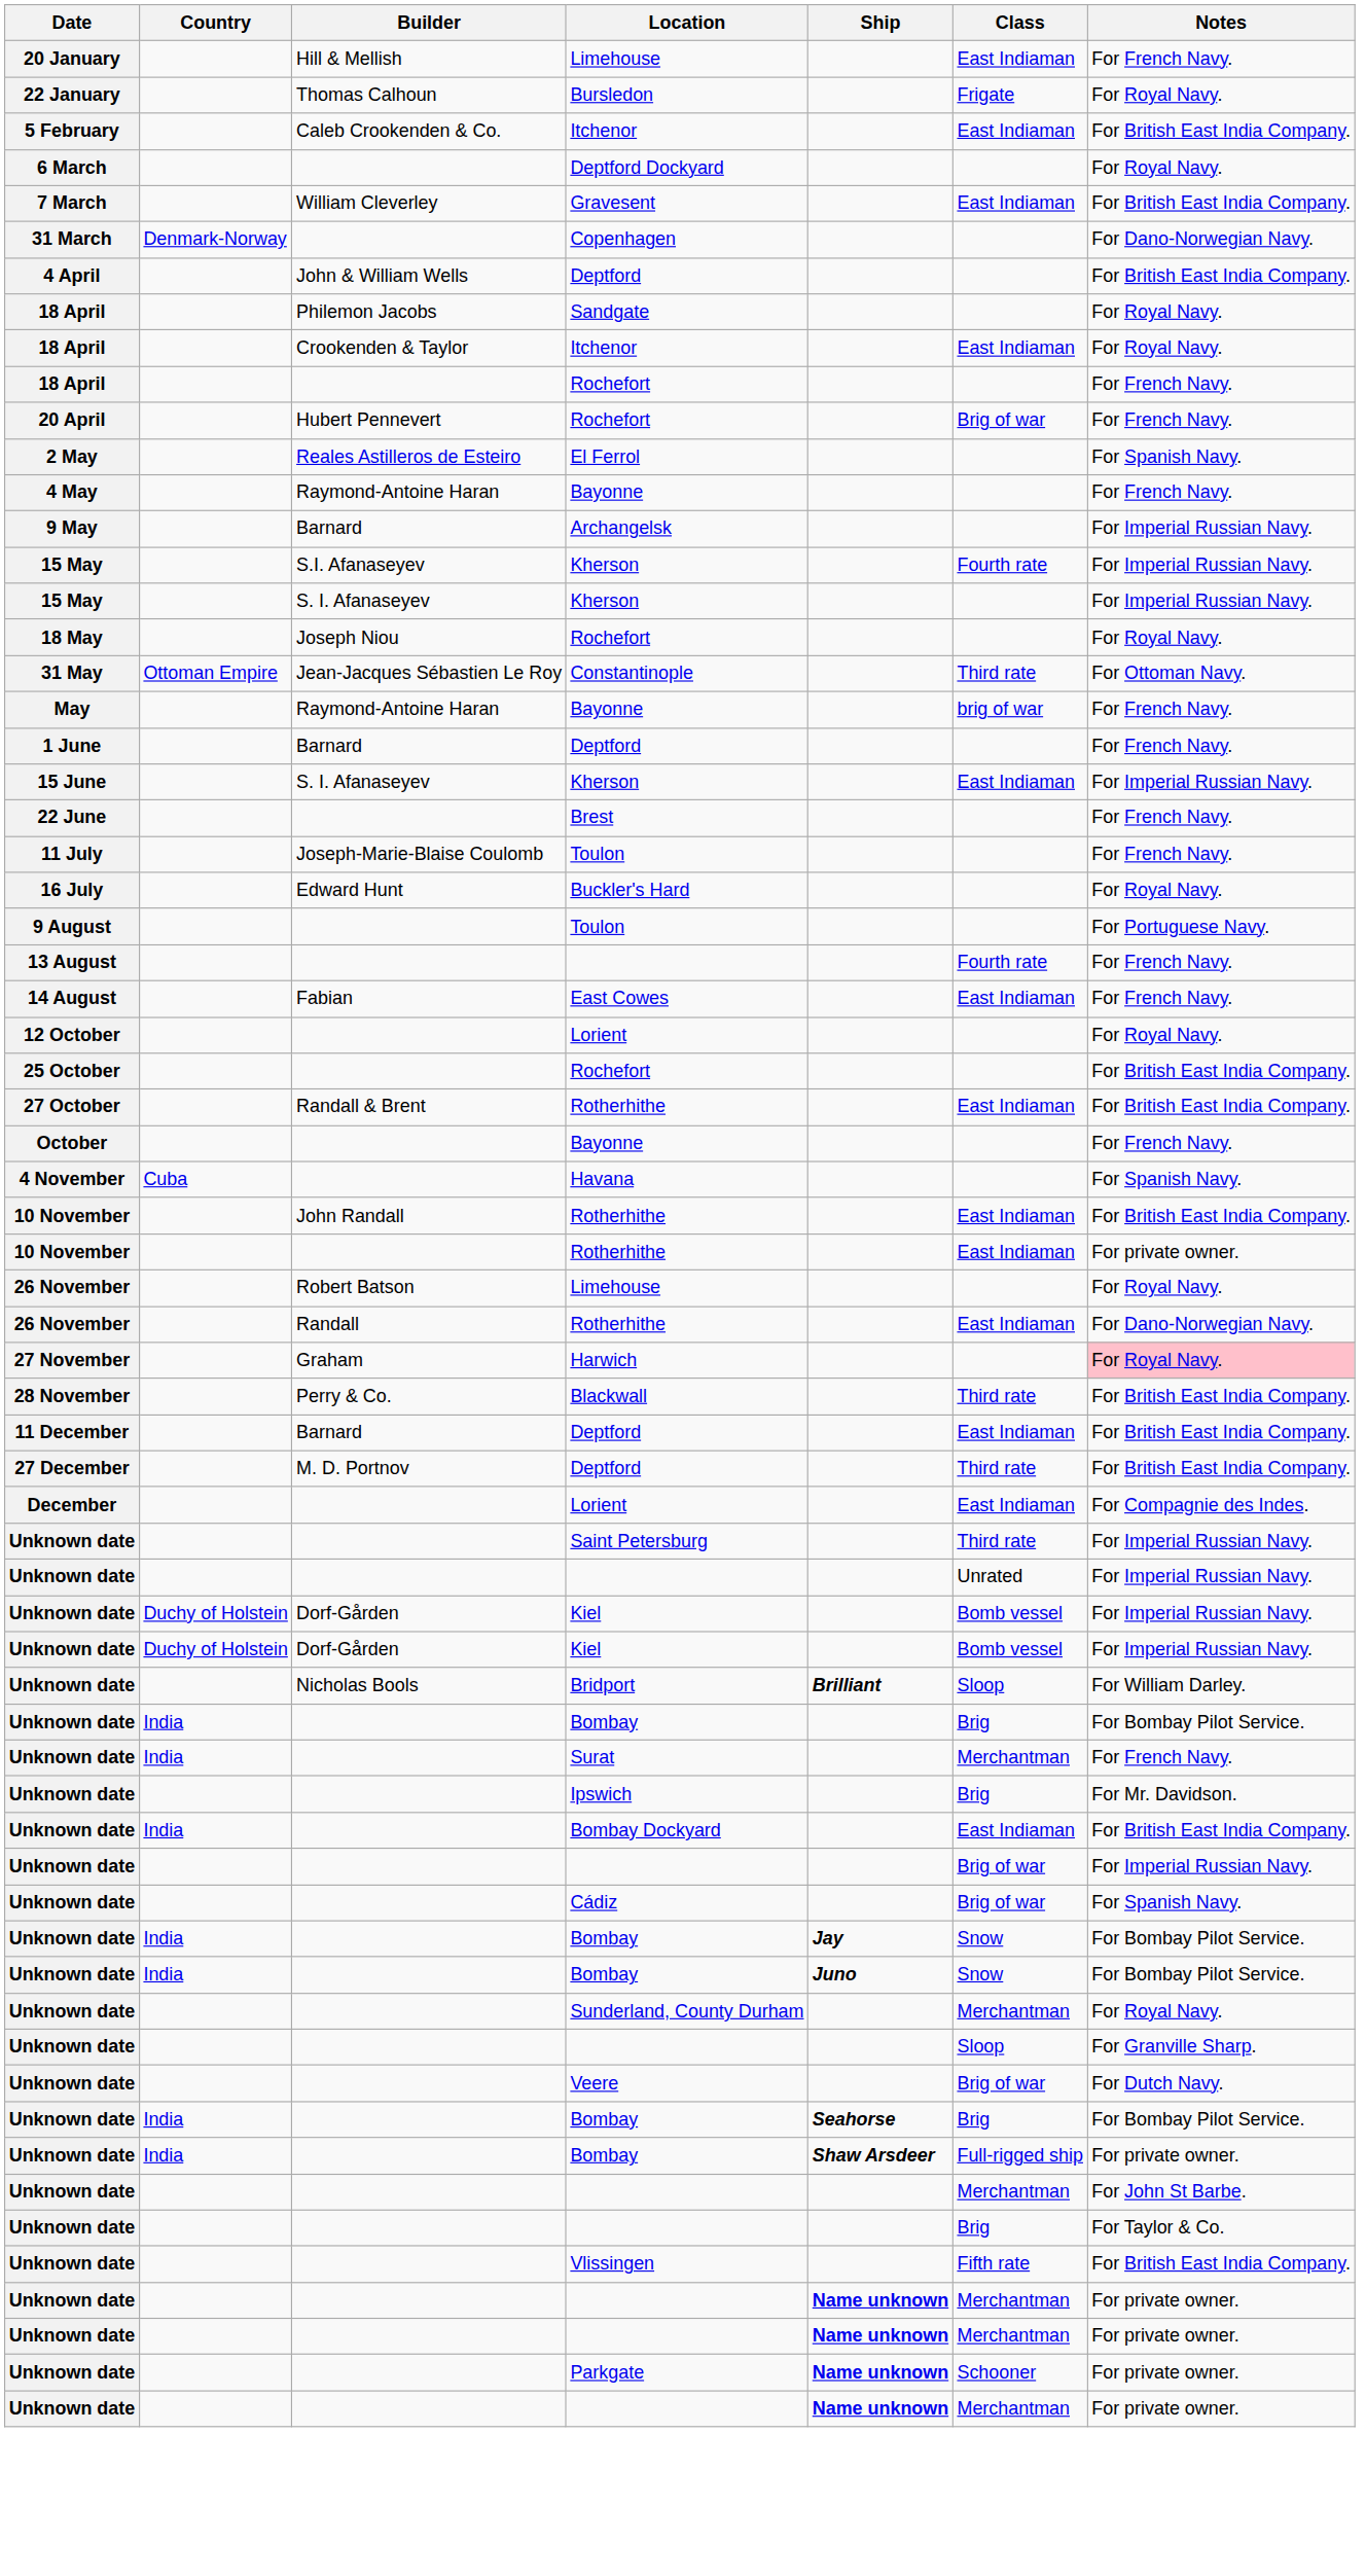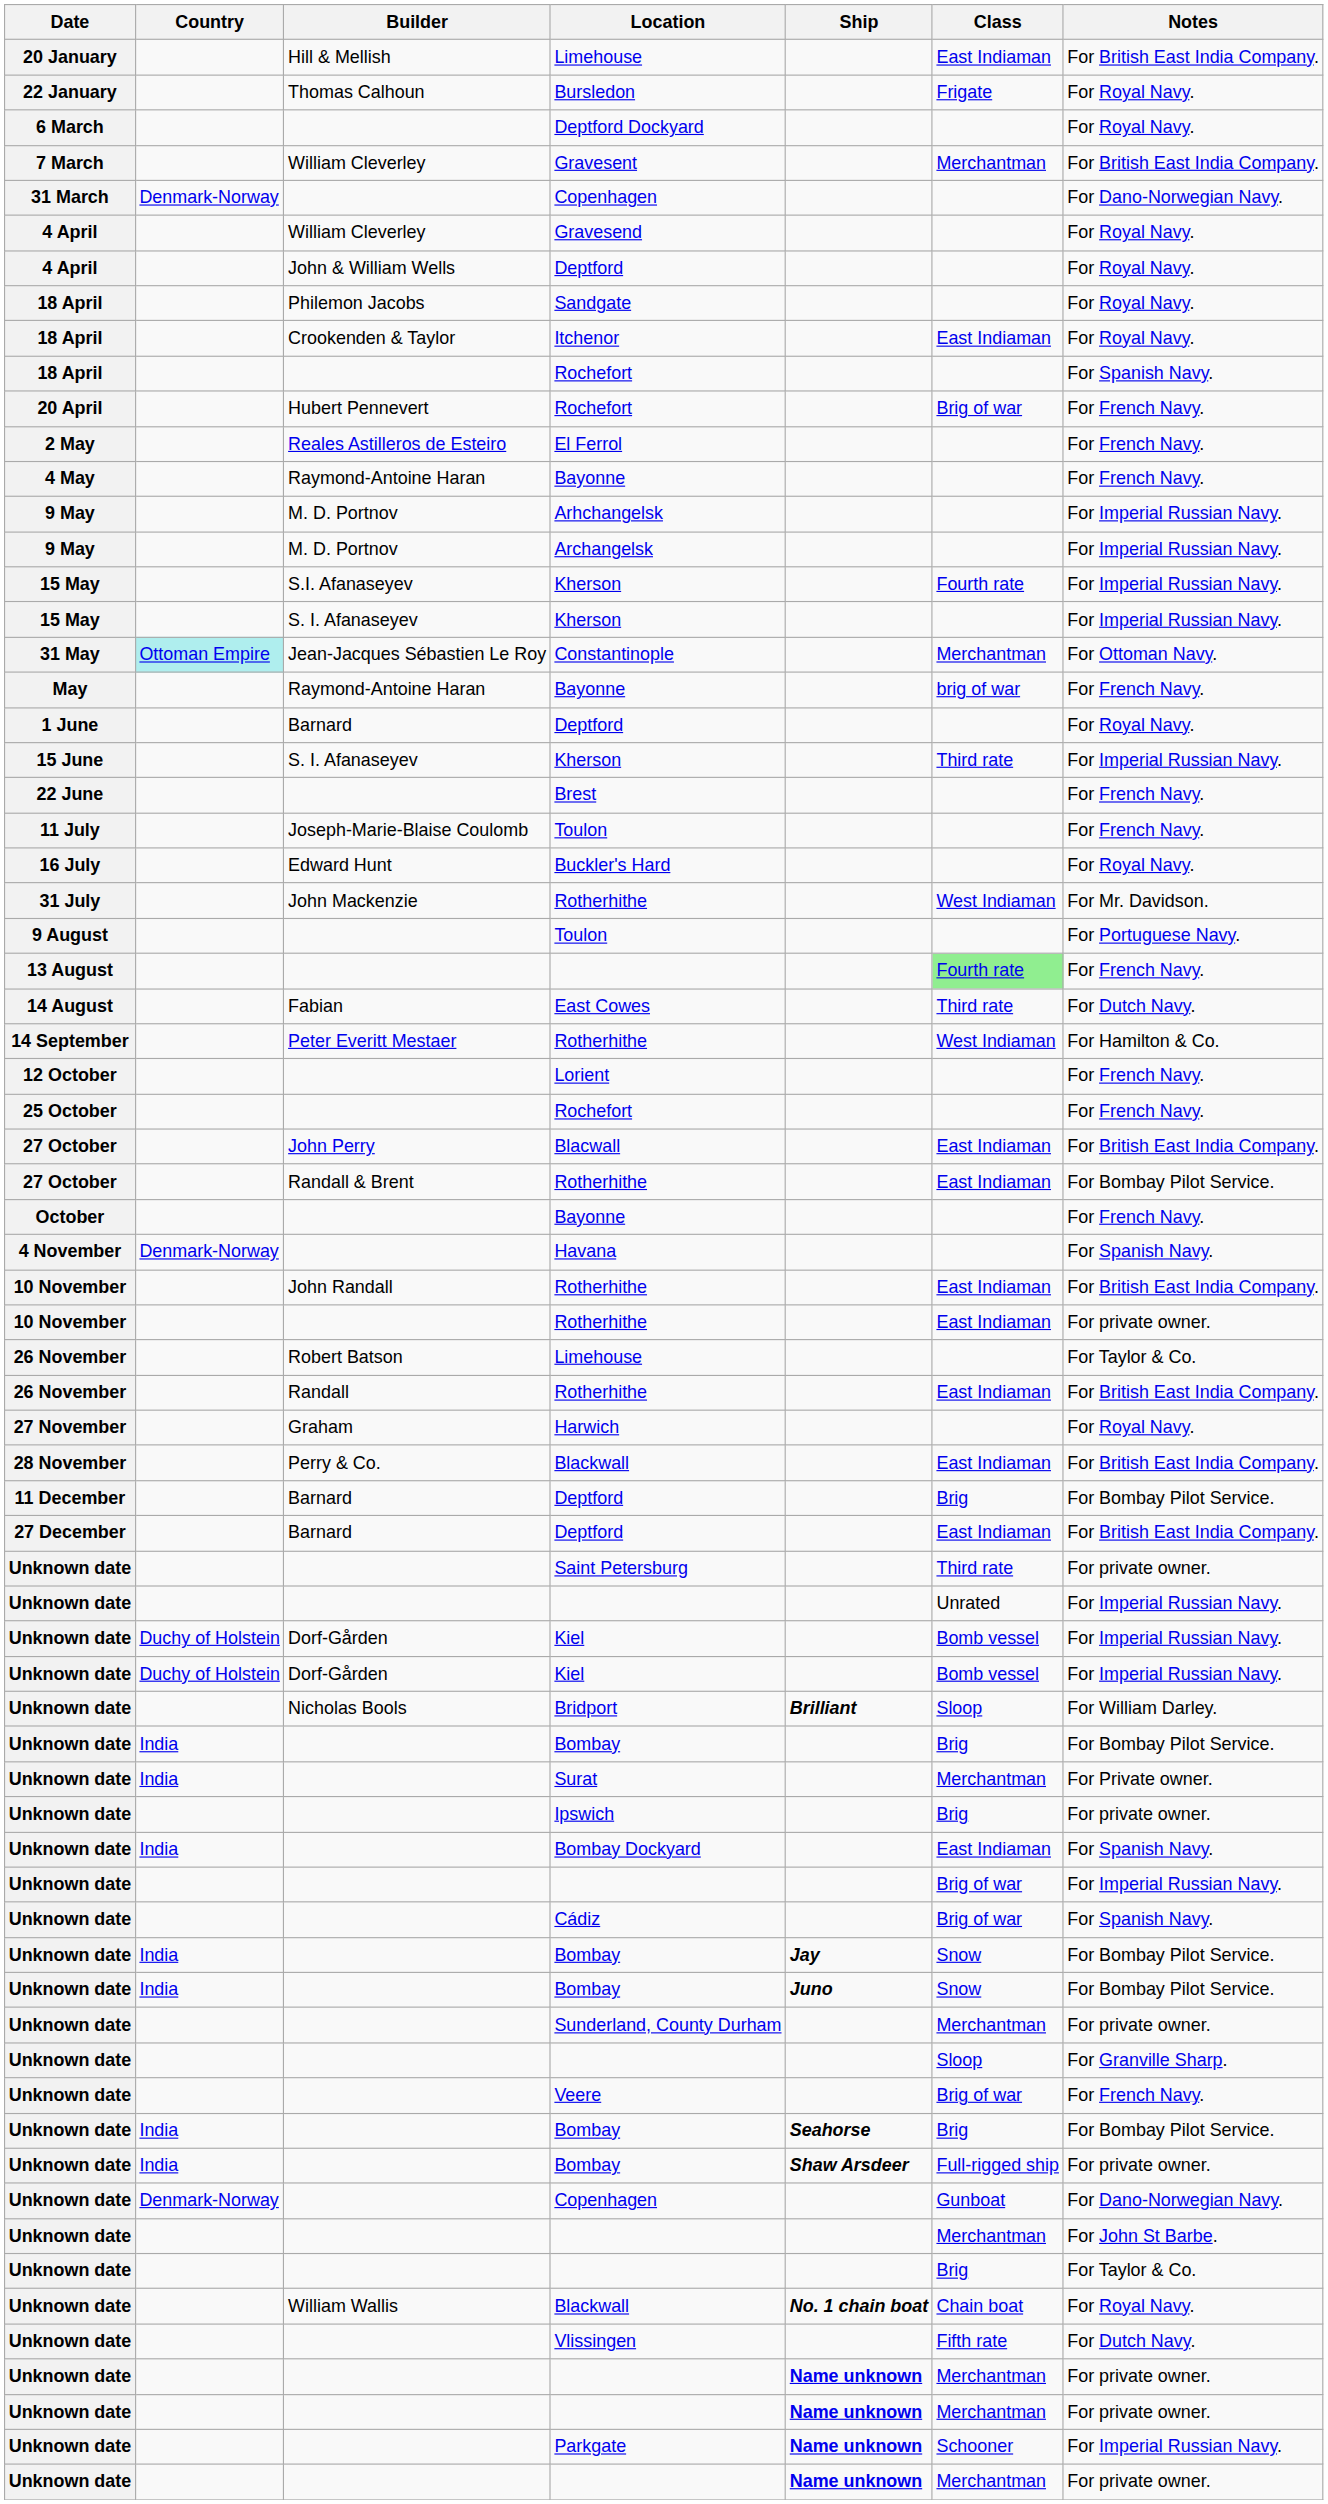20 January | Notes: For French Navy. -> For British East India Company.
- row: 5 February | Caleb Crookenden & Co. | Itchenor | East Indiaman | For British East India Company.
7 March | Class: East Indiaman -> Merchantman
+ row: 4 April | William Cleverley | Gravesend | For Royal Navy.
4 April / Deptford | Notes: For British East India Company. -> For Royal Navy.
18 April / Rochefort | Notes: For French Navy. -> For Spanish Navy.
2 May | Notes: For Spanish Navy. -> For French Navy.
+ row: 9 May | M. D. Portnov | Arhchangelsk | For Imperial Russian Navy.
9 May / Archangelsk | Builder: Barnard -> M. D. Portnov
- row: 18 May | Joseph Niou | Rochefort | For Royal Navy.
31 May | Country: no background -> paleturquoise background
31 May | Class: Third rate -> Merchantman
1 June | Notes: For French Navy. -> For Royal Navy.
15 June | Class: East Indiaman -> Third rate
+ row: 31 July | John Mackenzie | Rotherhithe | West Indiaman | For Mr. Davidson.
13 August | Class: no background -> lightgreen background
14 August | Class: East Indiaman -> Third rate
14 August | Notes: For French Navy. -> For Dutch Navy.
+ row: 14 September | Peter Everitt Mestaer | Rotherhithe | West Indiaman | For Hamilton & Co.
12 October | Notes: For Royal Navy. -> For French Navy.
25 October | Notes: For British East India Company. -> For French Navy.
+ row: 27 October | John Perry | Blacwall | East Indiaman | For British East India Company.
27 October / Rotherhithe | Notes: For British East India Company. -> For Bombay Pilot Service.
4 November | Country: Cuba -> Denmark-Norway
26 November / Limehouse | Notes: For Royal Navy. -> For Taylor & Co.
26 November / Rotherhithe | Notes: For Dano-Norwegian Navy. -> For British East India Company.
27 November | Notes: pink background -> no background
28 November | Class: Third rate -> East Indiaman
11 December | Class: East Indiaman -> Brig
11 December | Notes: For British East India Company. -> For Bombay Pilot Service.
27 December | Builder: M. D. Portnov -> Barnard
27 December | Class: Third rate -> East Indiaman
- row: December | Lorient | East Indiaman | For Compagnie des Indes.
Unknown date / Saint Petersburg | Notes: For Imperial Russian Navy. -> For private owner.
Unknown date / Surat | Notes: For French Navy. -> For Private owner.
Unknown date / Ipswich | Notes: For Mr. Davidson. -> For private owner.
Unknown date / Bombay Dockyard | Notes: For British East India Company. -> For Spanish Navy.
Unknown date / Sunderland, County Durham | Notes: For Royal Navy. -> For private owner.
Unknown date / Veere | Notes: For Dutch Navy. -> For French Navy.
+ row: Unknown date | Denmark-Norway | Copenhagen | Gunboat | For Dano-Norwegian Navy.
+ row: Unknown date | William Wallis | Blackwall | No. 1 chain boat | Chain boat | For Royal Navy.
Unknown date / Vlissingen | Notes: For British East India Company. -> For Dutch Navy.
Unknown date / Parkgate | Notes: For private owner. -> For Imperial Russian Navy.
